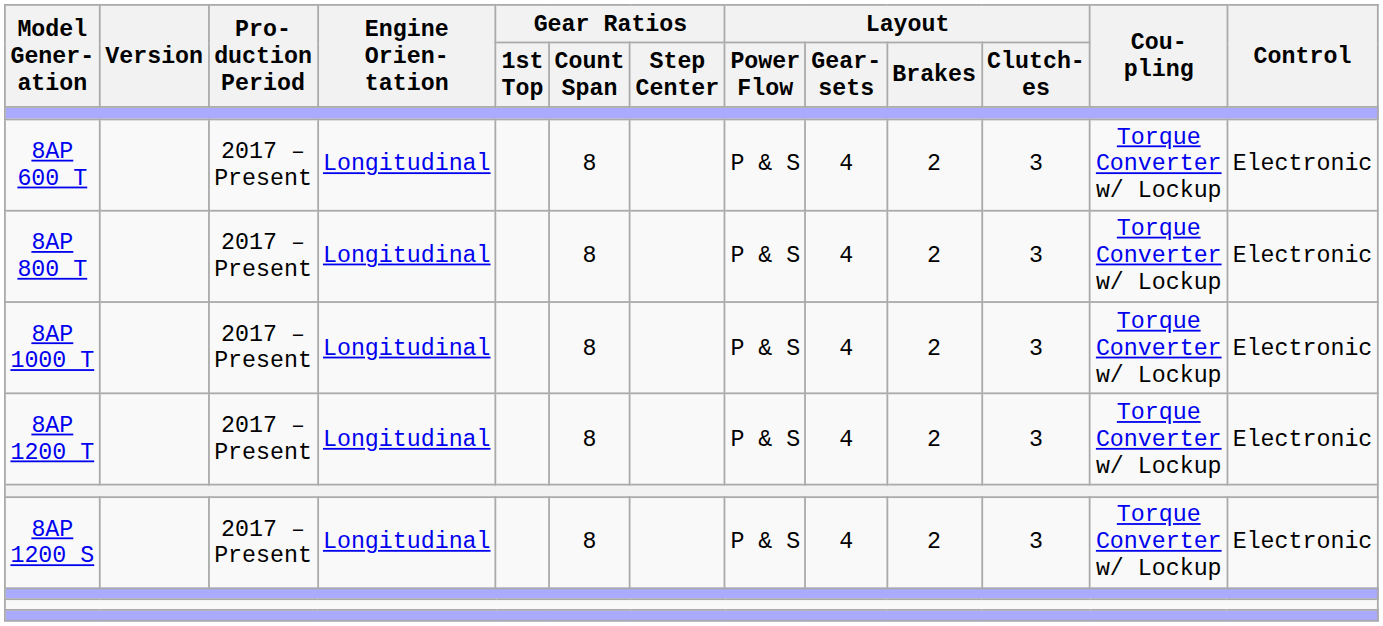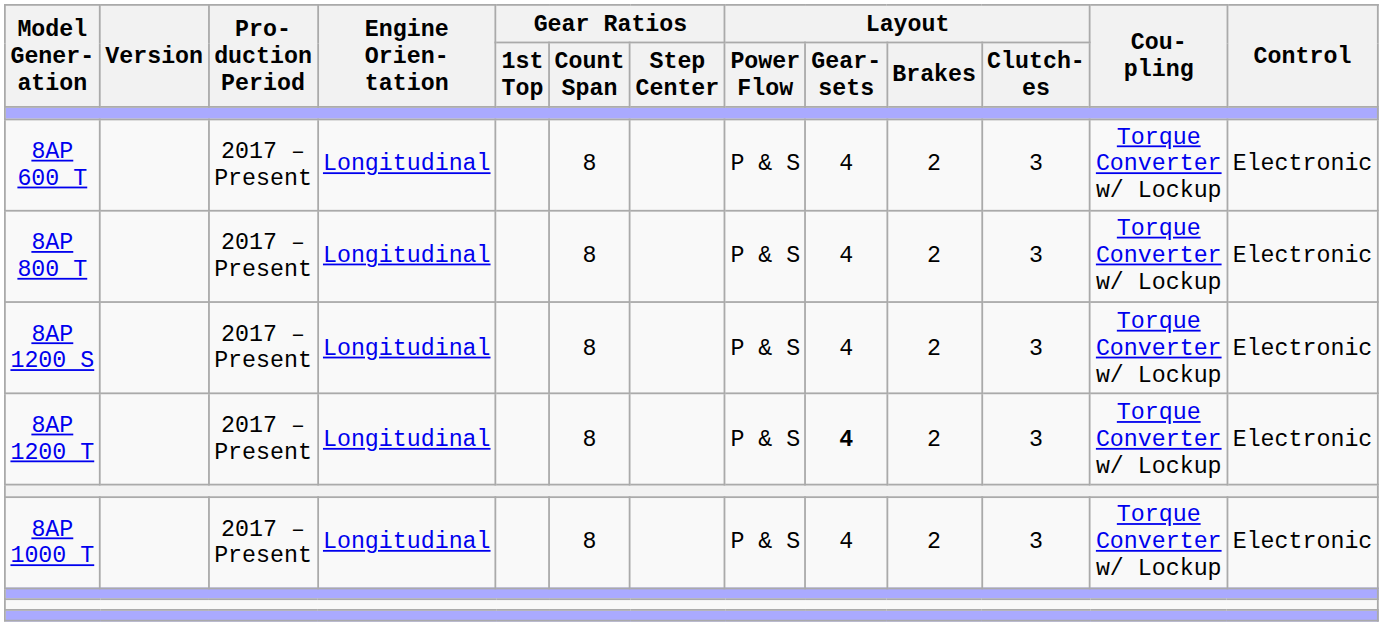rows swapped: 8AP 1000 T <-> 8AP 1200 S
8AP 1200 T | Layout / Gear- sets: normal -> bold
